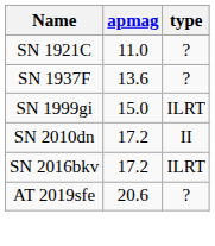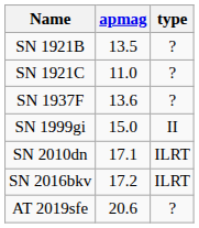+ row: SN 1921B | 13.5 | ?
SN 1999gi | type: ILRT -> II
SN 2010dn | apmag: 17.2 -> 17.1
SN 2010dn | type: II -> ILRT
